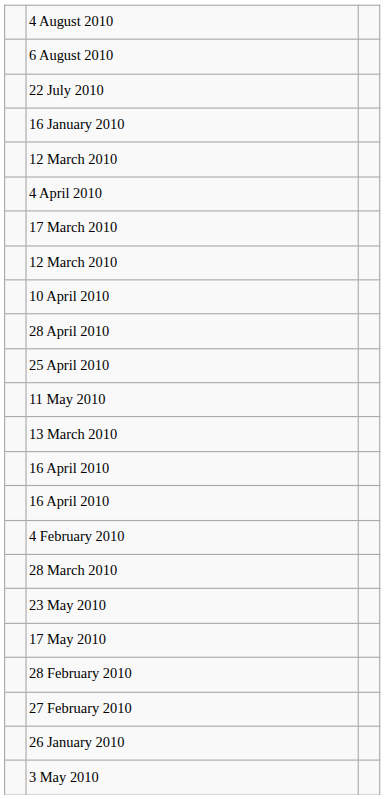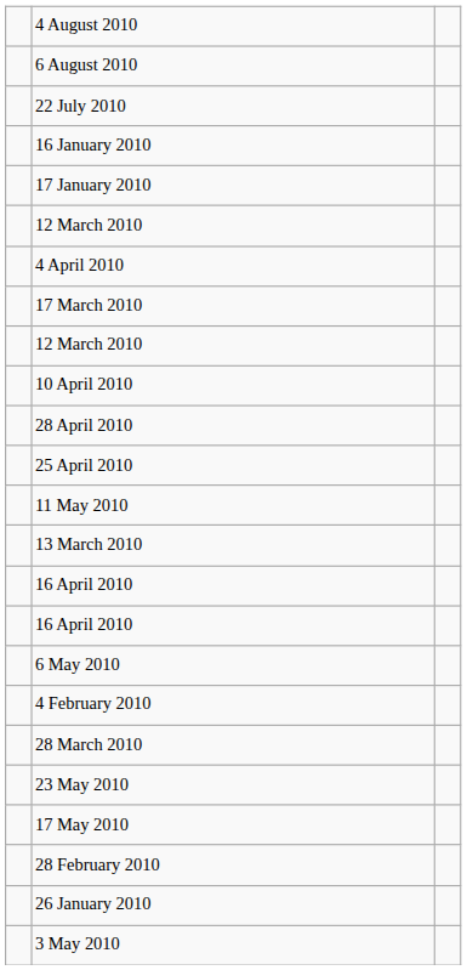+ row: 17 January 2010
+ row: 6 May 2010
- row: 27 February 2010
